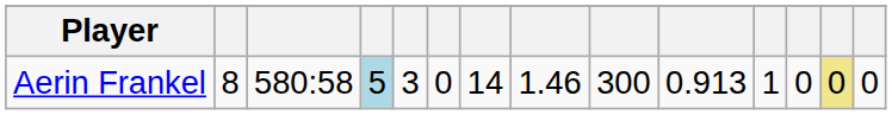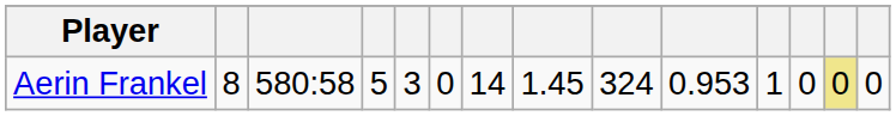Aerin Frankel | column 4: lightblue background -> no background
Aerin Frankel | column 8: 1.46 -> 1.45
Aerin Frankel | column 9: 300 -> 324
Aerin Frankel | column 10: 0.913 -> 0.953
